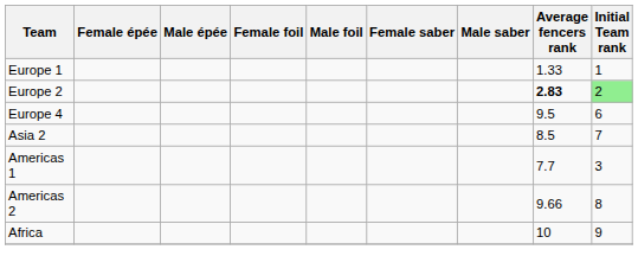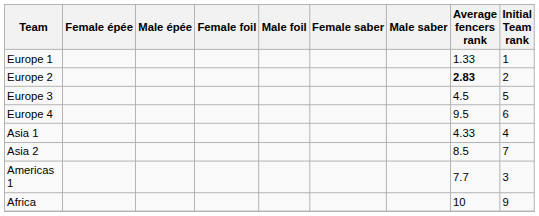Europe 2 | Initial Team rank: lightgreen background -> no background
+ row: Europe 3 | 4.5 | 5
+ row: Asia 1 | 4.33 | 4
- row: Americas 2 | 9.66 | 8
